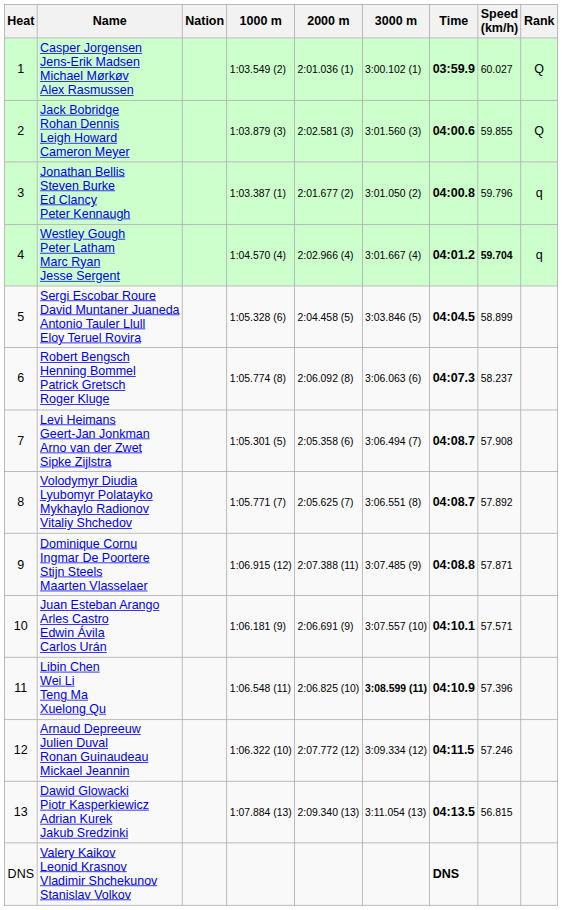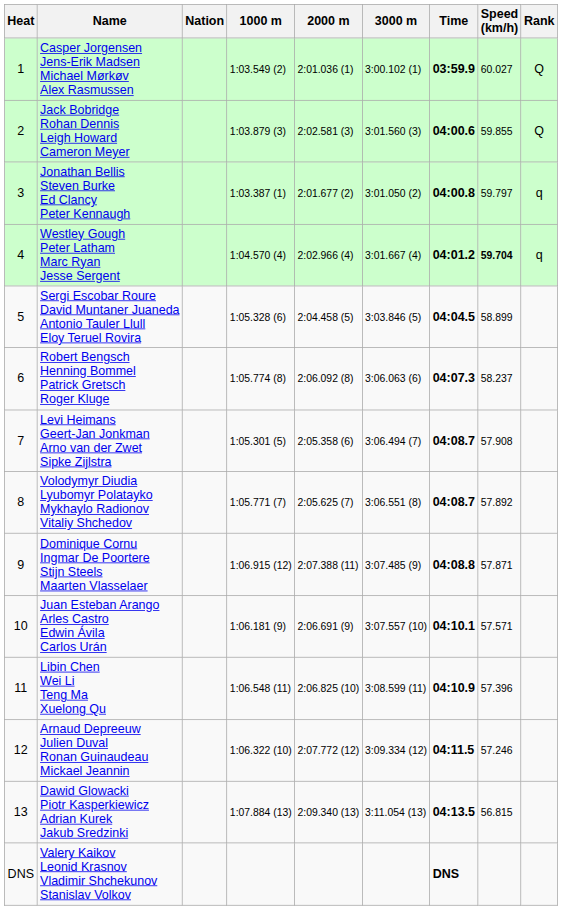Jonathan Bellis Steven Burke Ed Clancy Peter Kennaugh | Speed (km/h): 59.796 -> 59.797
Libin Chen Wei Li Teng Ma Xuelong Qu | 3000 m: bold -> normal
